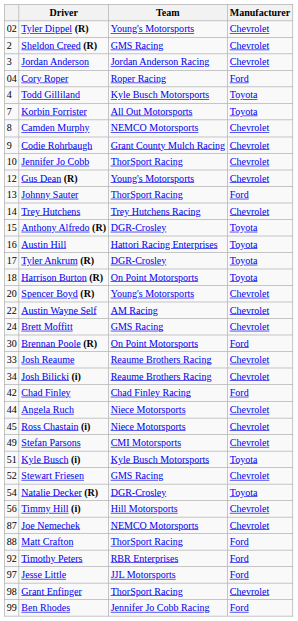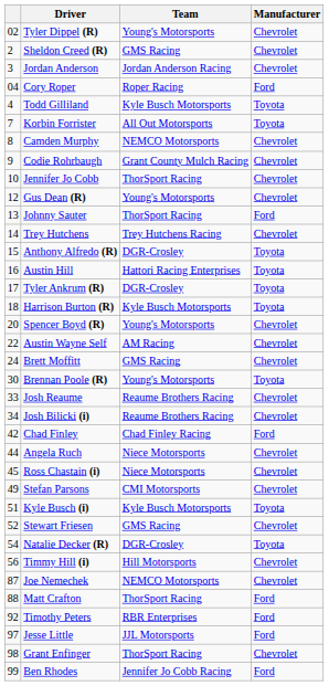Harrison Burton (R) | Team: On Point Motorsports -> Kyle Busch Motorsports
Brennan Poole (R) | Team: On Point Motorsports -> Young's Motorsports
Brennan Poole (R) | Manufacturer: Ford -> Toyota
